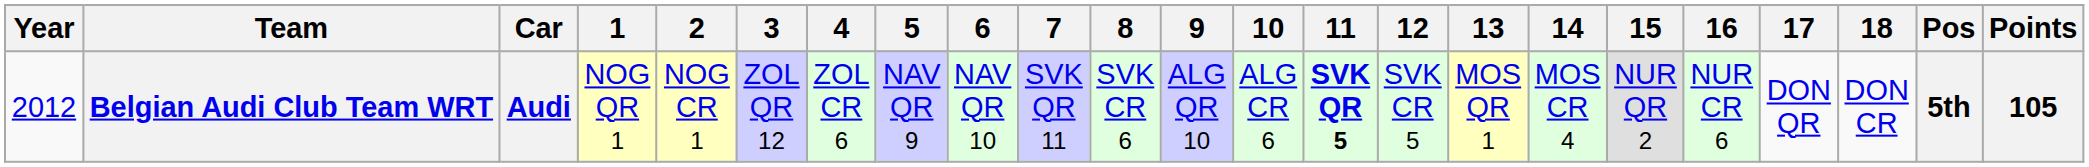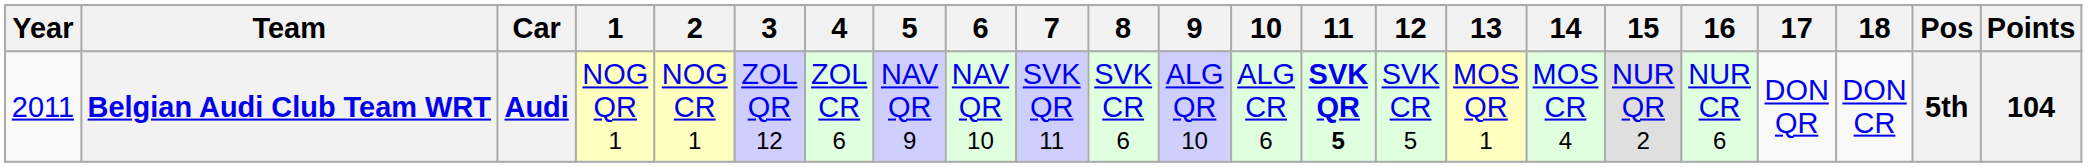Belgian Audi Club Team WRT | Year: 2012 -> 2011
Belgian Audi Club Team WRT | Points: 105 -> 104
